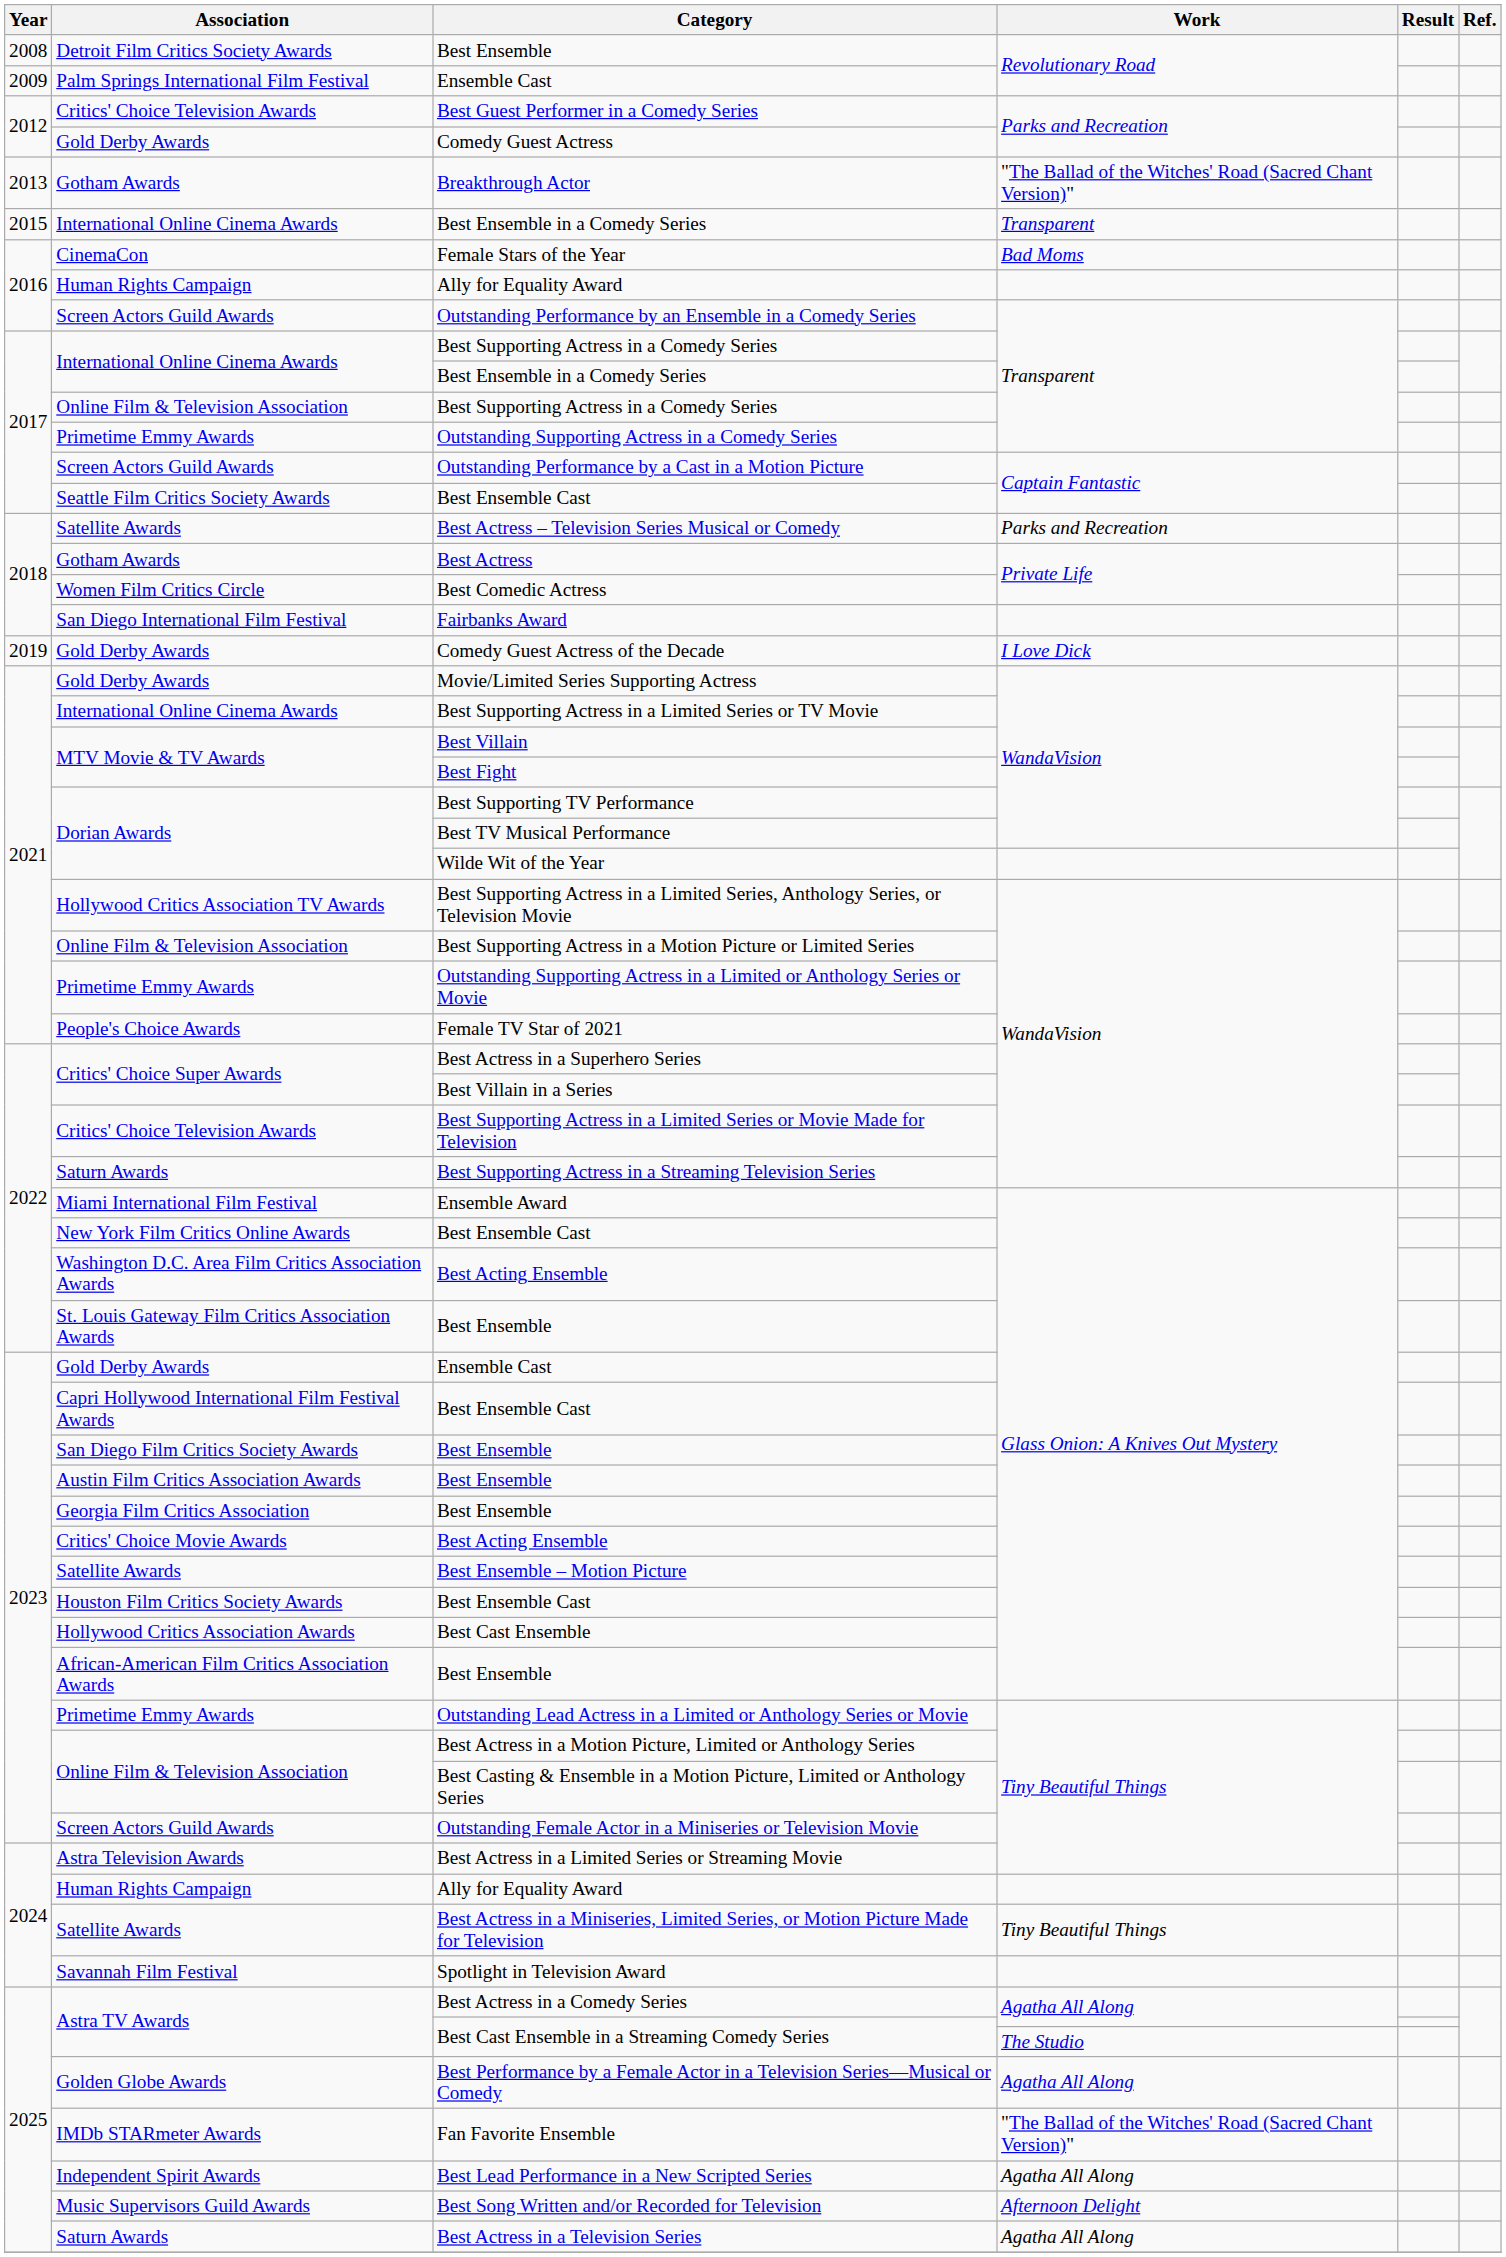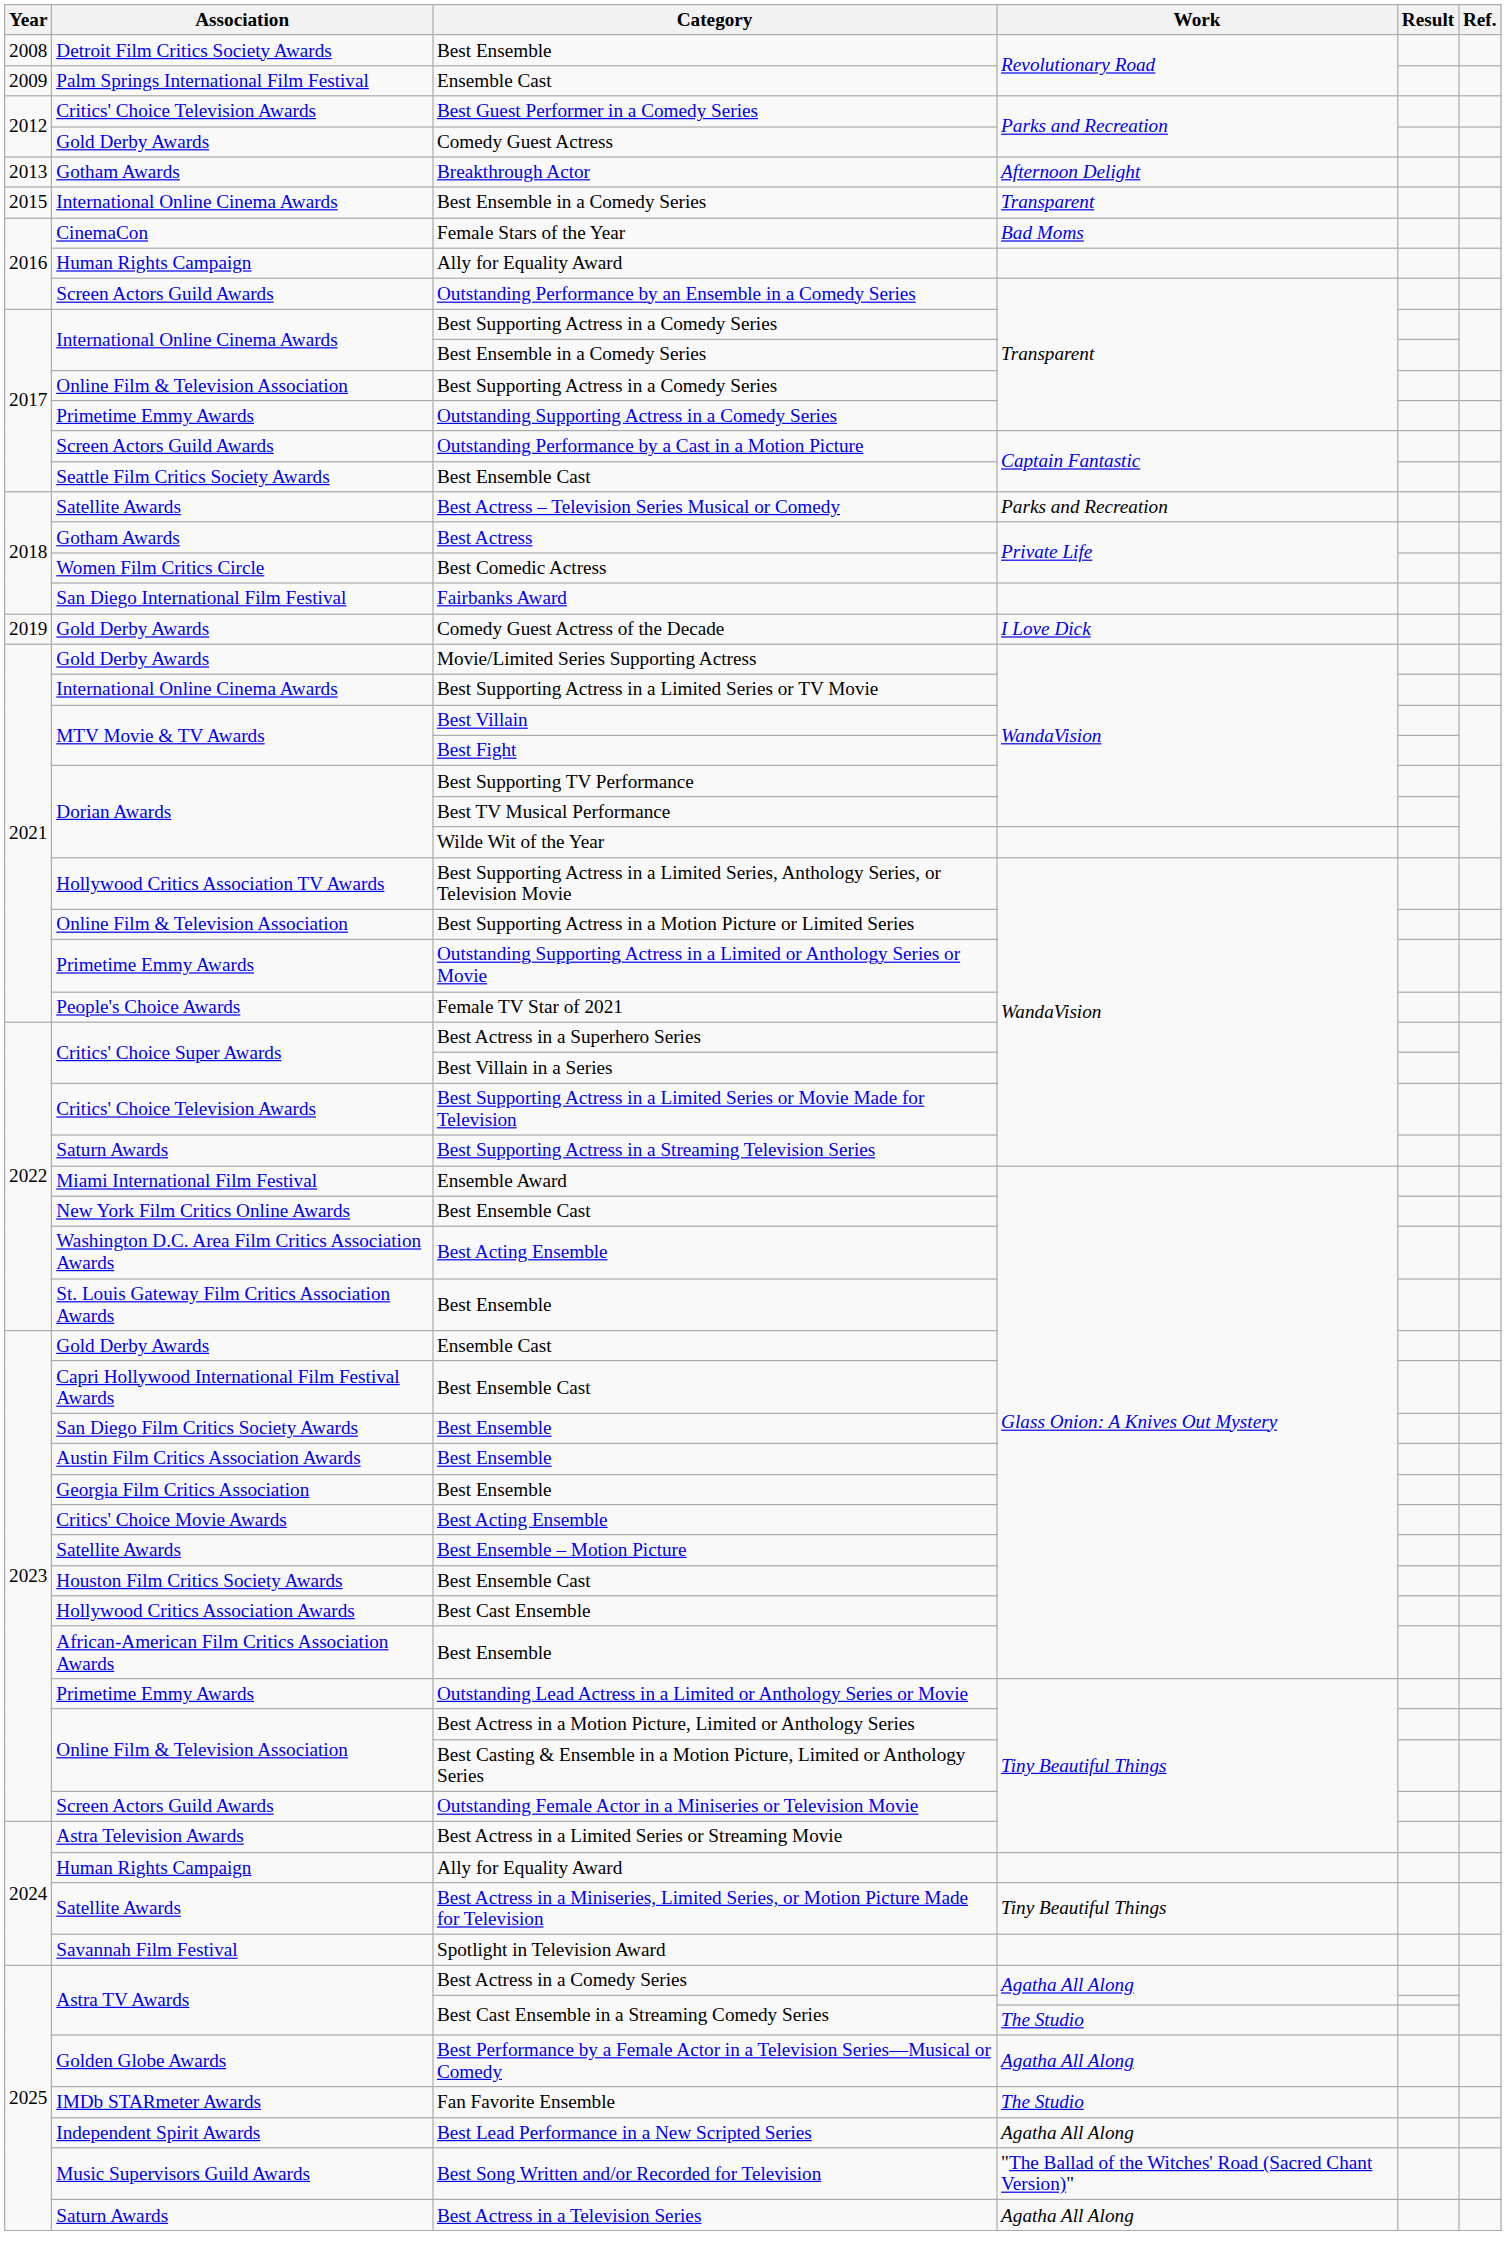Breakthrough Actor | Work: "The Ballad of the Witches' Road (Sacred Chant Version)" -> Afternoon Delight
Fan Favorite Ensemble | Work: "The Ballad of the Witches' Road (Sacred Chant Version)" -> The Studio
Best Song Written and/or Recorded for Television | Work: Afternoon Delight -> "The Ballad of the Witches' Road (Sacred Chant Version)"
